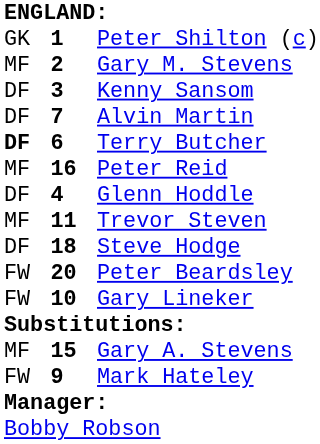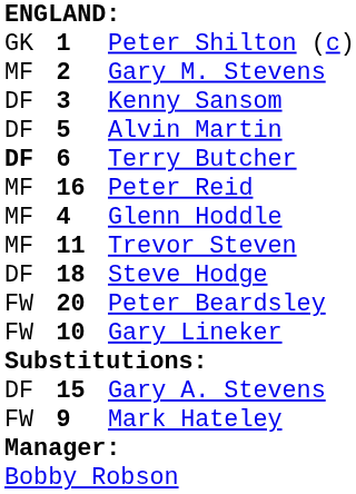Alvin Martin | column 2: 7 -> 5
Glenn Hoddle | column 1: DF -> MF
Gary A. Stevens | column 1: MF -> DF
